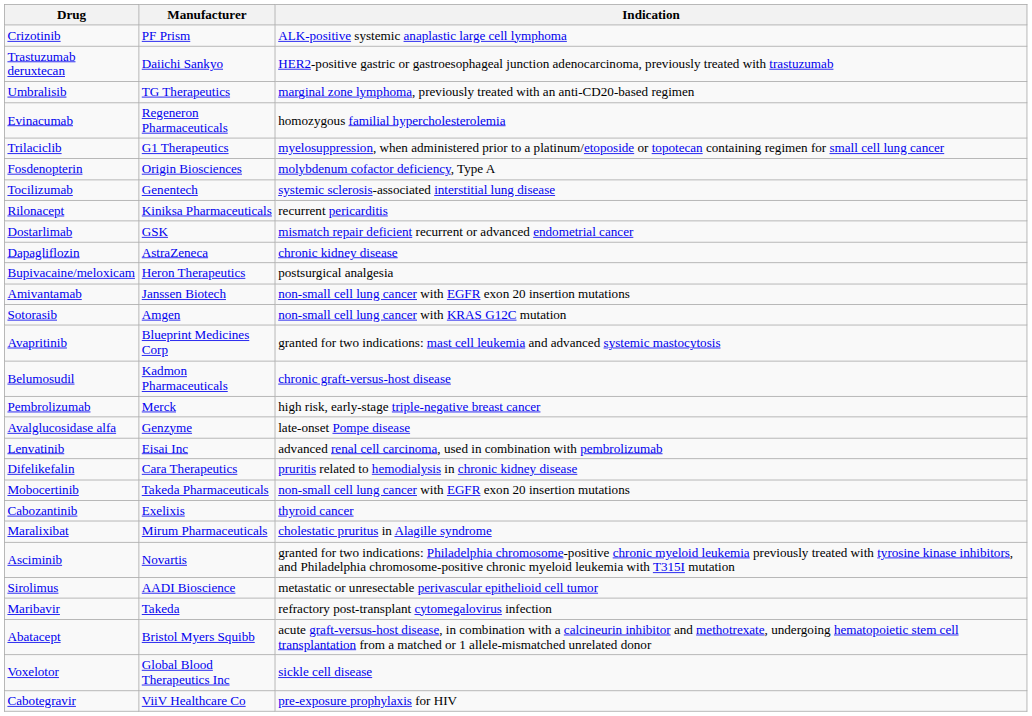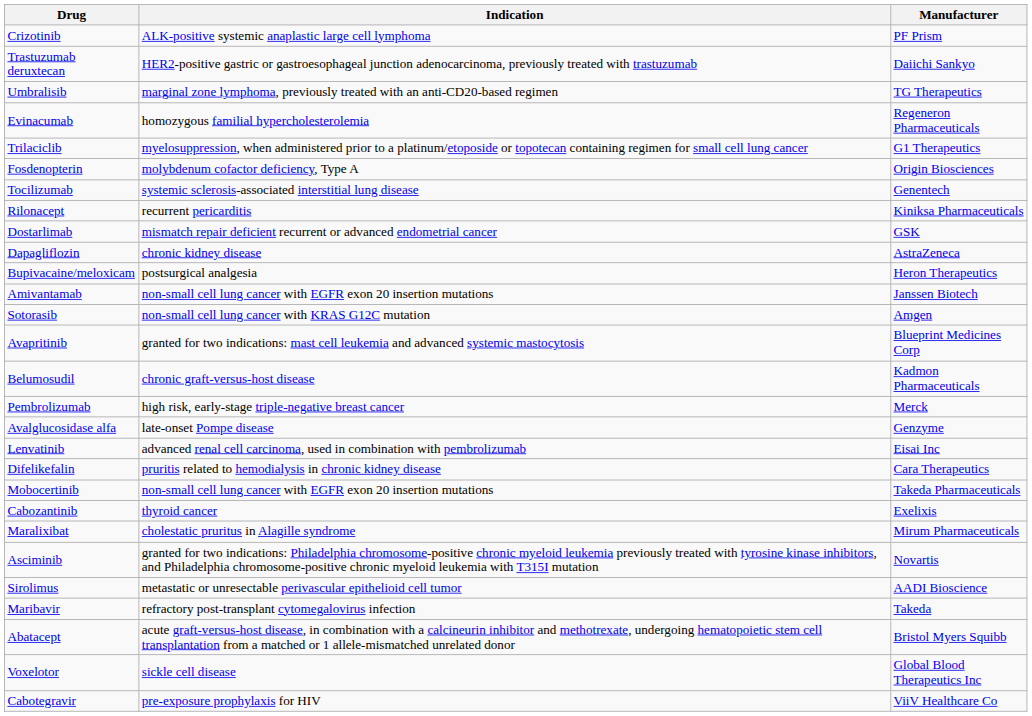columns swapped: Manufacturer <-> Indication
